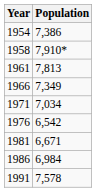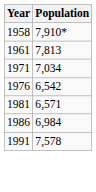- row: 1954 | 7,386
- row: 1966 | 7,349
1981 | Population: 6,671 -> 6,571
